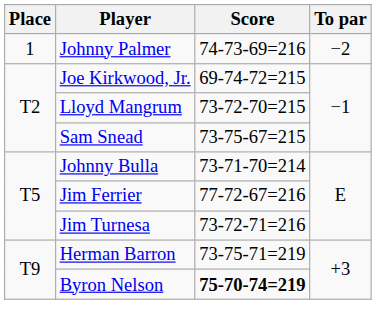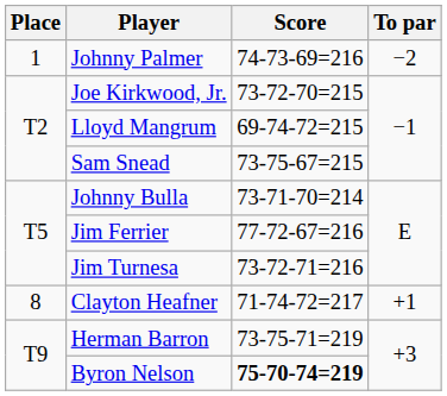Joe Kirkwood, Jr. | Score: 69-74-72=215 -> 73-72-70=215
Lloyd Mangrum | Score: 73-72-70=215 -> 69-74-72=215
+ row: 8 | Clayton Heafner | 71-74-72=217 | +1
